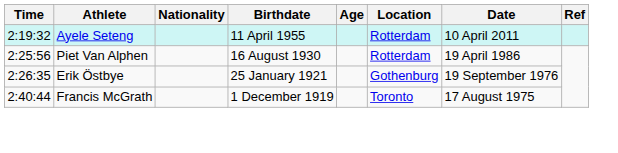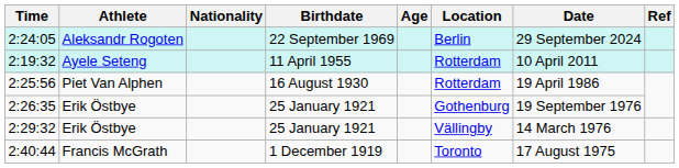+ row: 2:24:05 | Aleksandr Rogoten | 22 September 1969 | Berlin | 29 September 2024
+ row: 2:29:32 | Erik Östbye | 25 January 1921 | Vällingby | 14 March 1976
